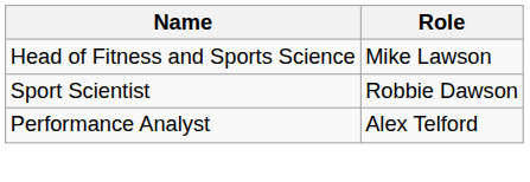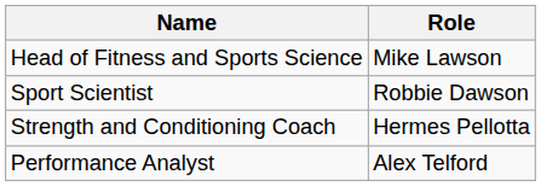+ row: Strength and Conditioning Coach | Hermes Pellotta
